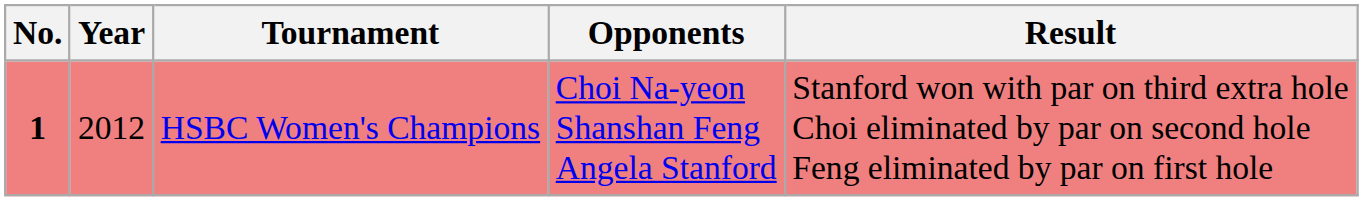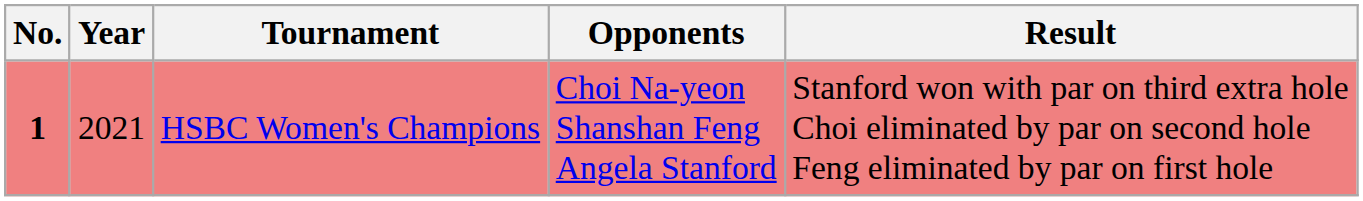HSBC Women's Champions | Year: 2012 -> 2021
